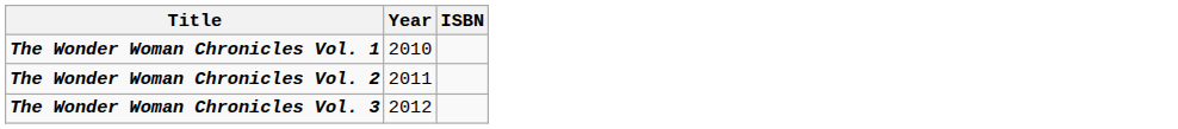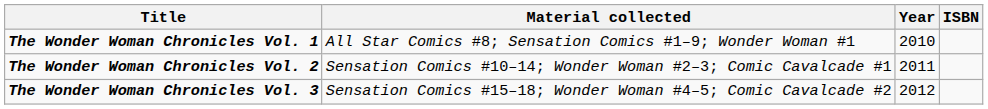+ column: Material collected | All Star Comics #8; Sensation Comics #1–9; Wonder Woman #1 | Sensation Comics #10–14; Wonder Woman #2–3; Comic Cavalcade #1 | Sensation Comics #15–18; Wonder Woman #4–5; Comic Cavalcade #2
